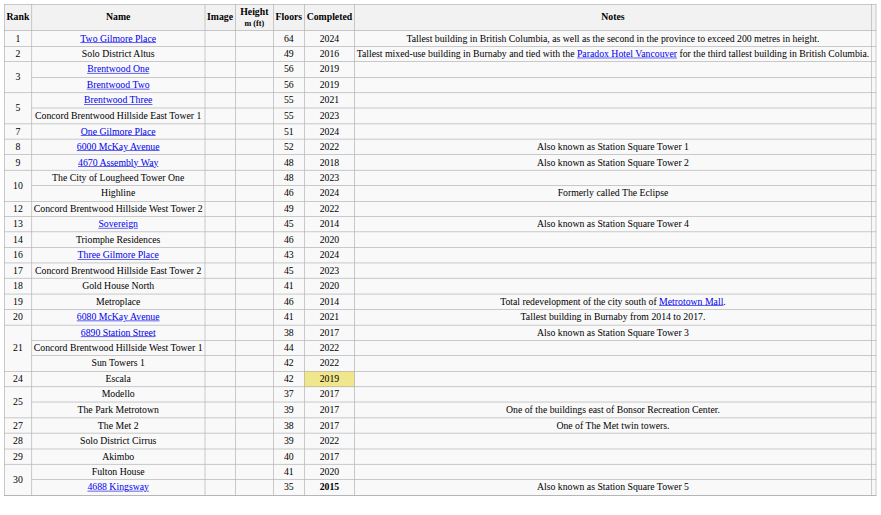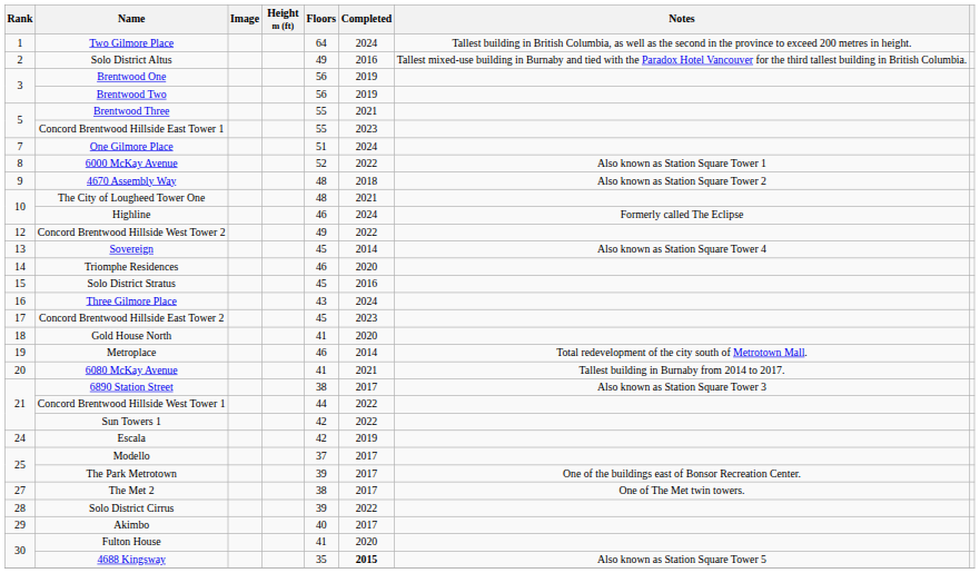The City of Lougheed Tower One | Completed: 2023 -> 2021
+ row: 15 | Solo District Stratus | 45 | 2016
Escala | Completed: khaki background -> no background
